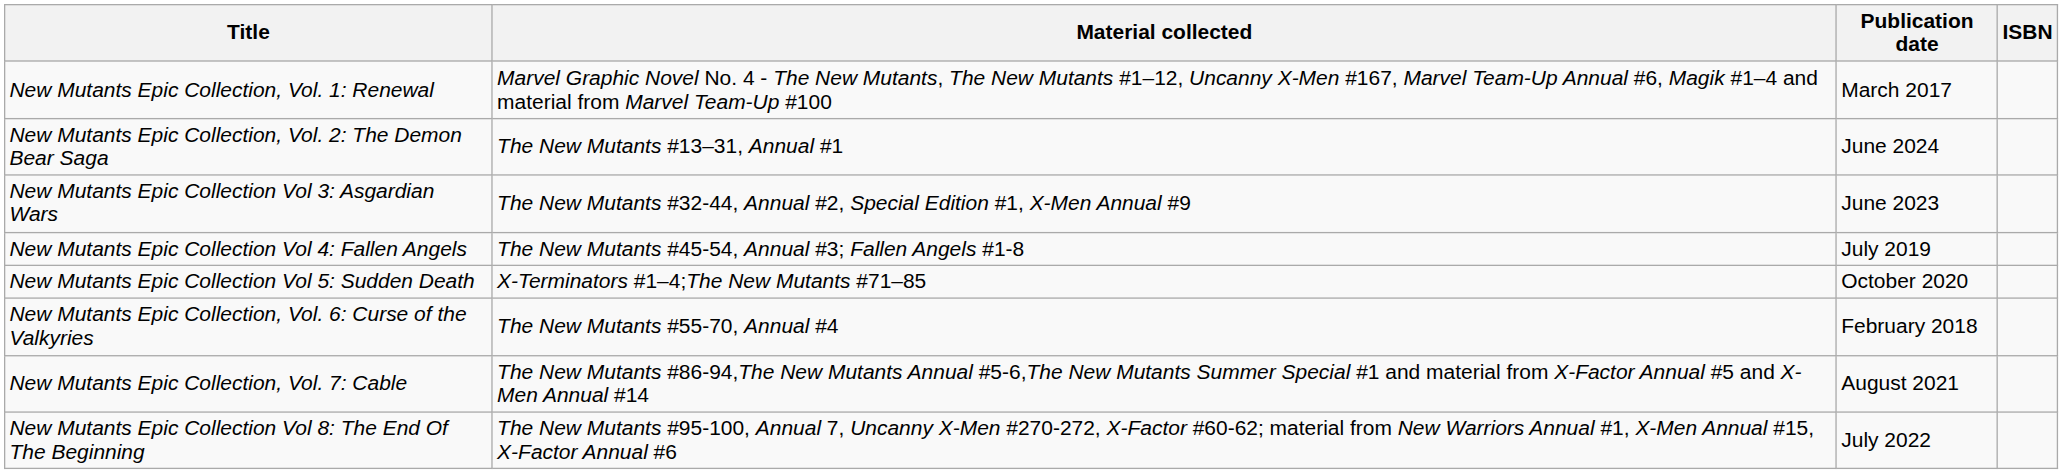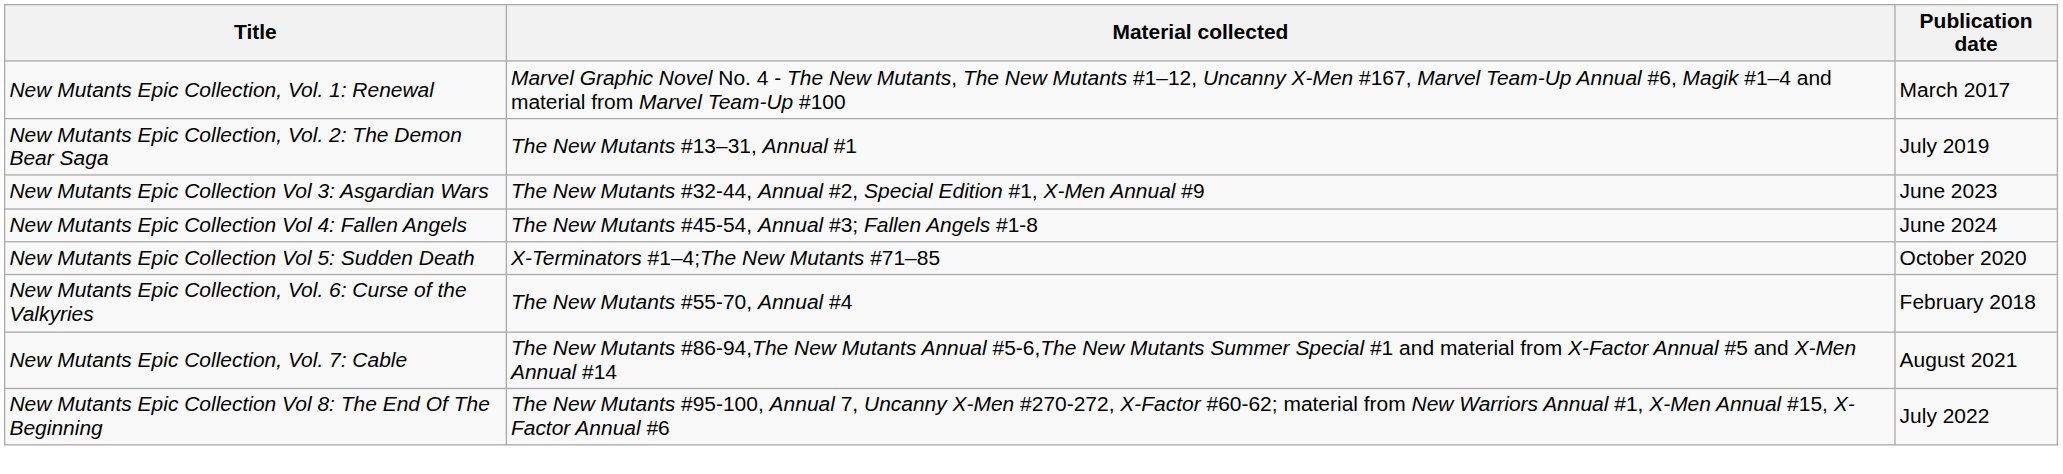- column: ISBN
New Mutants Epic Collection, Vol. 2: The Demon Bear Saga | Publication date: June 2024 -> July 2019
New Mutants Epic Collection Vol 4: Fallen Angels | Publication date: July 2019 -> June 2024
